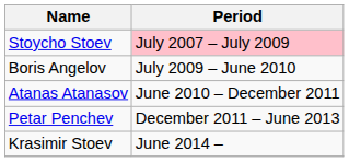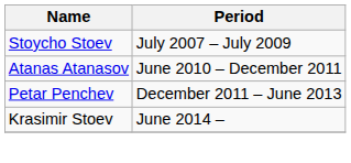Stoycho Stoev | Period: pink background -> no background
- row: Boris Angelov | July 2009 – June 2010
